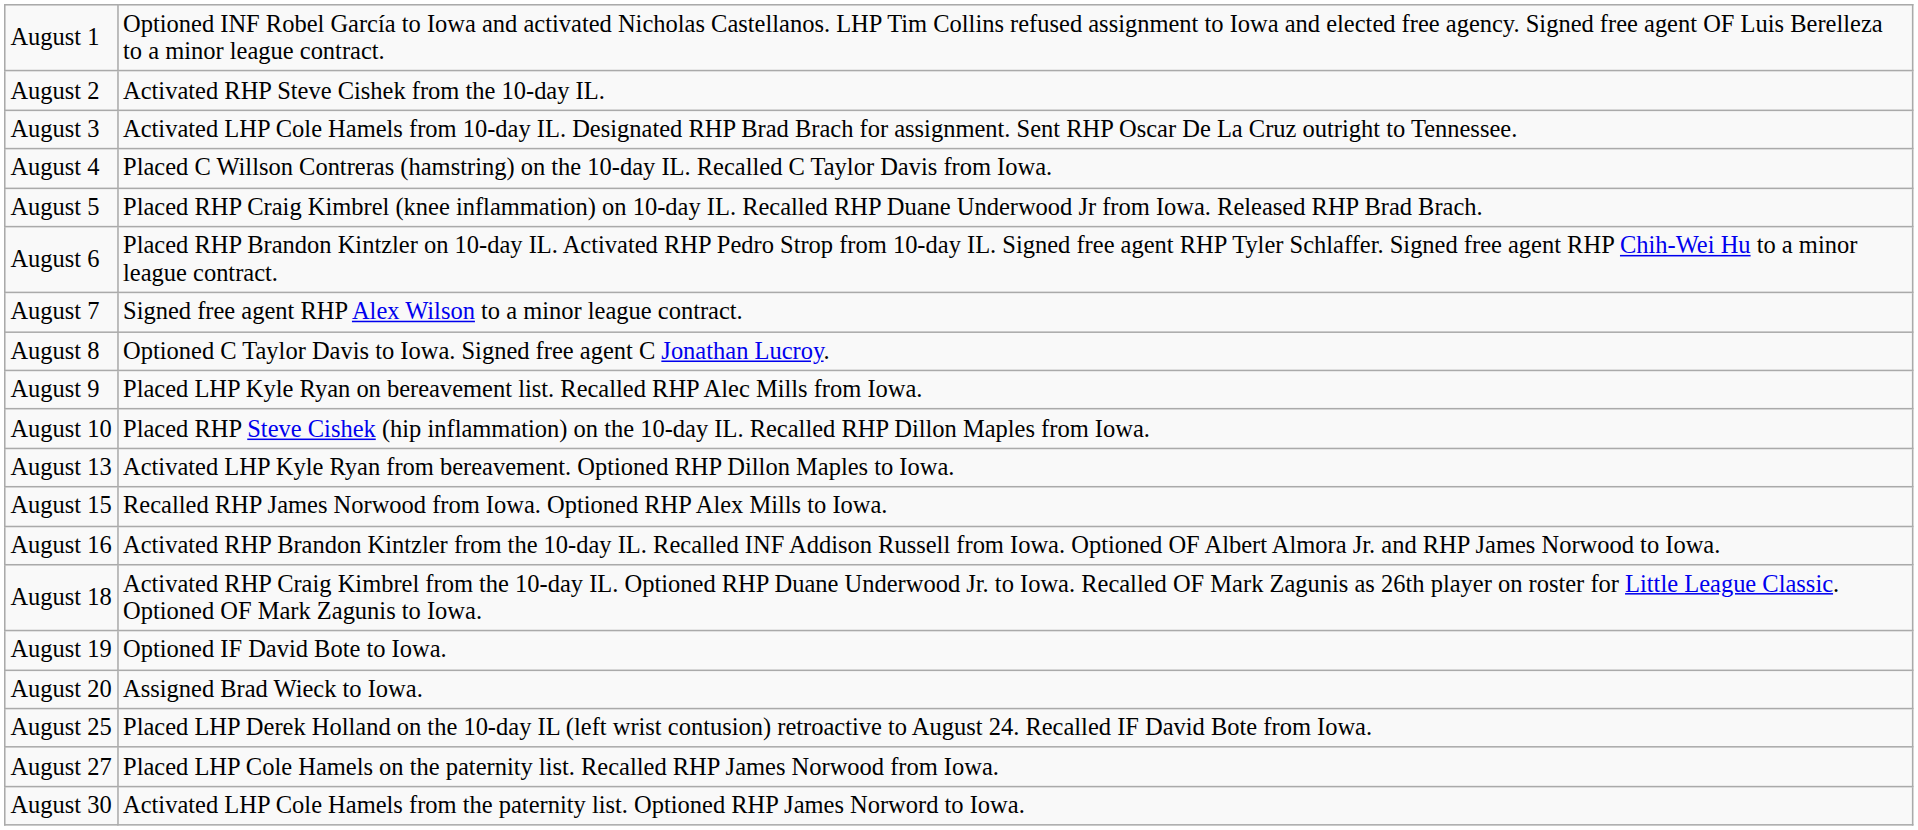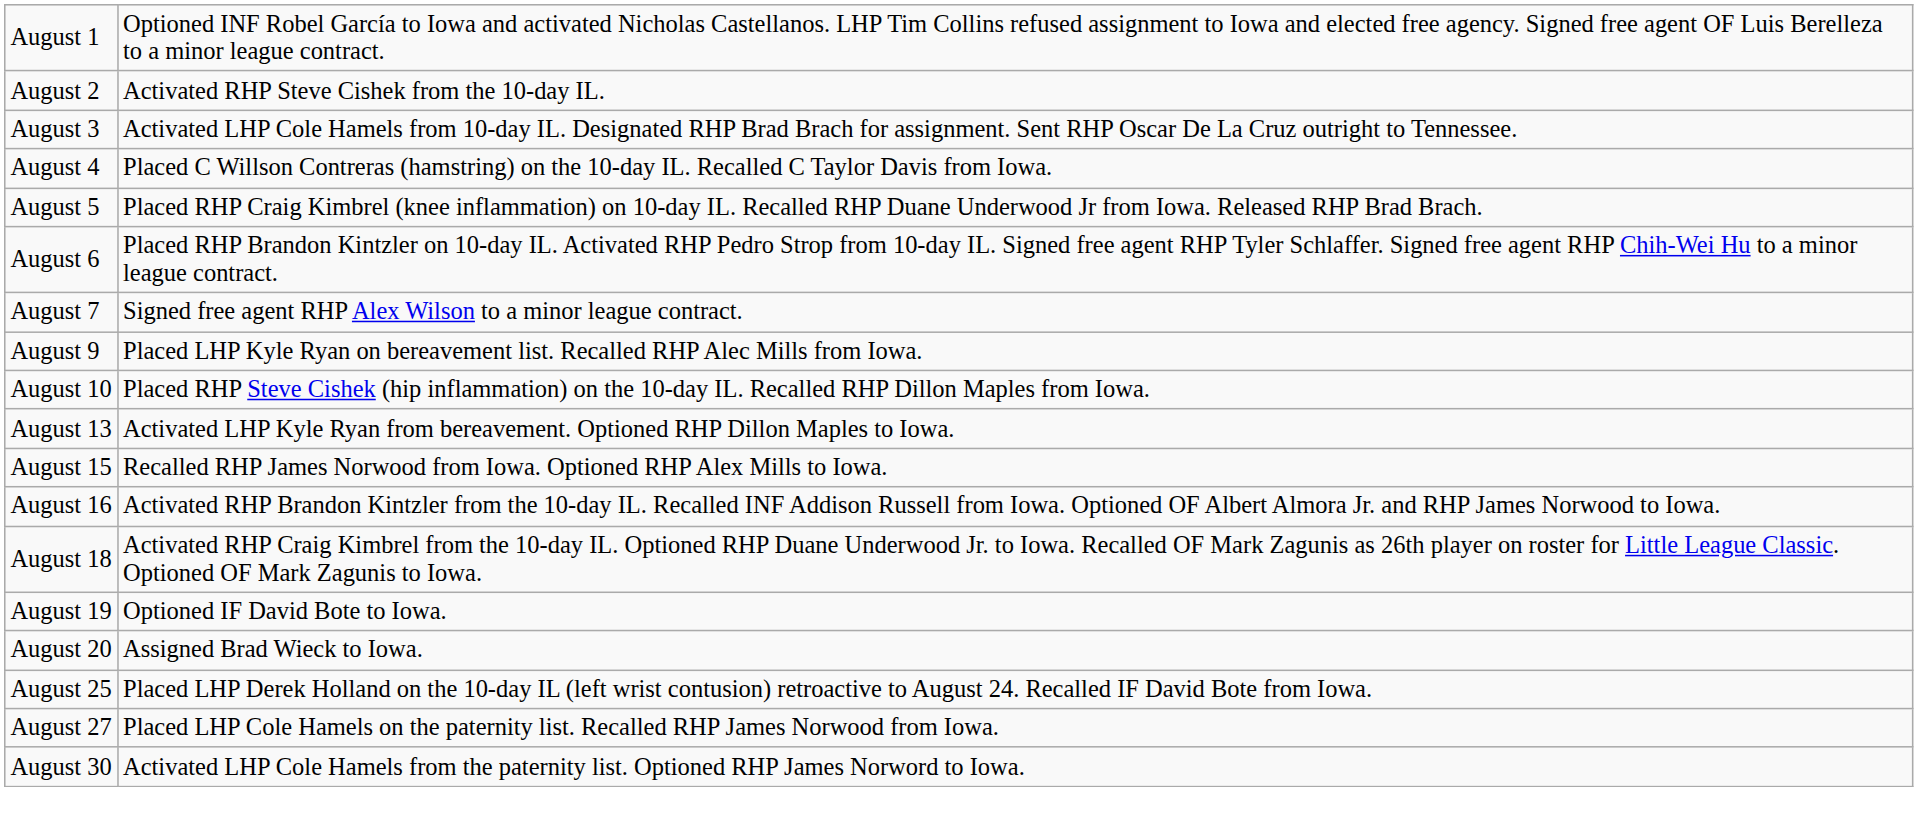- row: August 8 | Optioned C Taylor Davis to Iowa. Signed free agent C Jonathan Lucroy.
